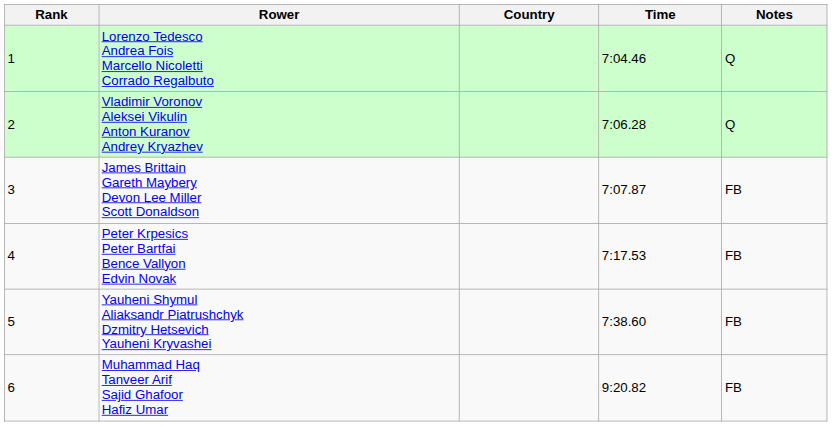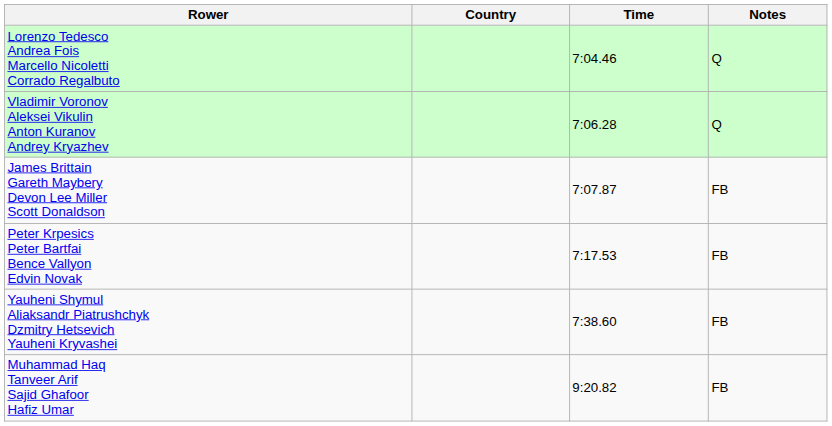- column: Rank | 1 | 2 | 3 | 4 | 5 | 6
